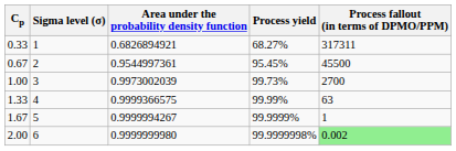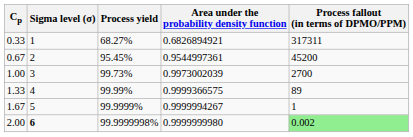columns swapped: Area under the probability density function <-> Process yield
0.67 | Process fallout (in terms of DPMO/PPM): 45500 -> 45200
1.33 | Process fallout (in terms of DPMO/PPM): 63 -> 89
2.00 | Sigma level (σ): normal -> bold
